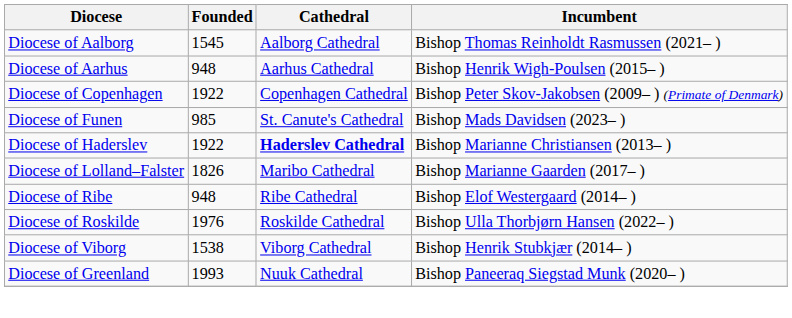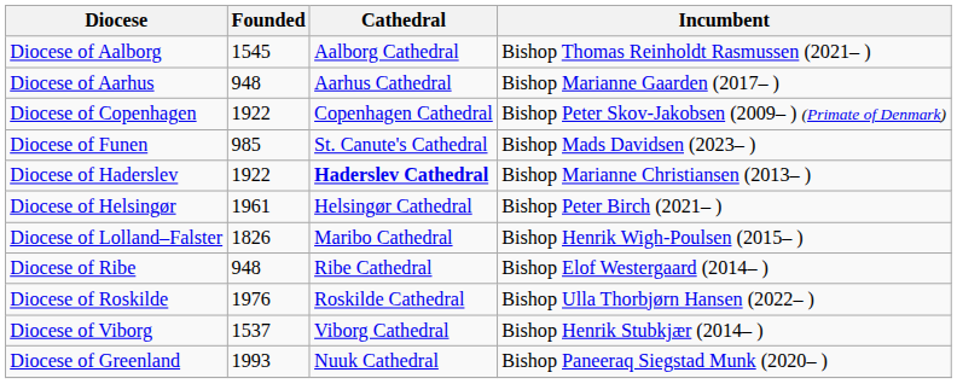Diocese of Aarhus | Incumbent: Bishop Henrik Wigh-Poulsen (2015– ) -> Bishop Marianne Gaarden (2017– )
+ row: Diocese of Helsingør | 1961 | Helsingør Cathedral | Bishop Peter Birch (2021– )
Diocese of Lolland–Falster | Incumbent: Bishop Marianne Gaarden (2017– ) -> Bishop Henrik Wigh-Poulsen (2015– )
Diocese of Viborg | Founded: 1538 -> 1537
